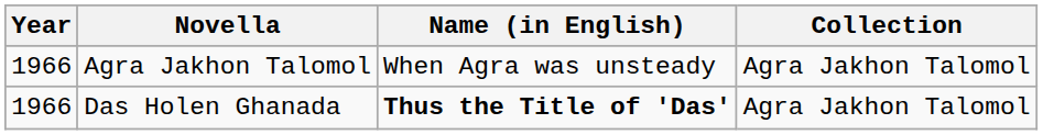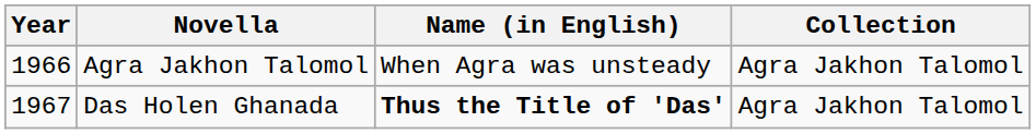Das Holen Ghanada | Year: 1966 -> 1967
